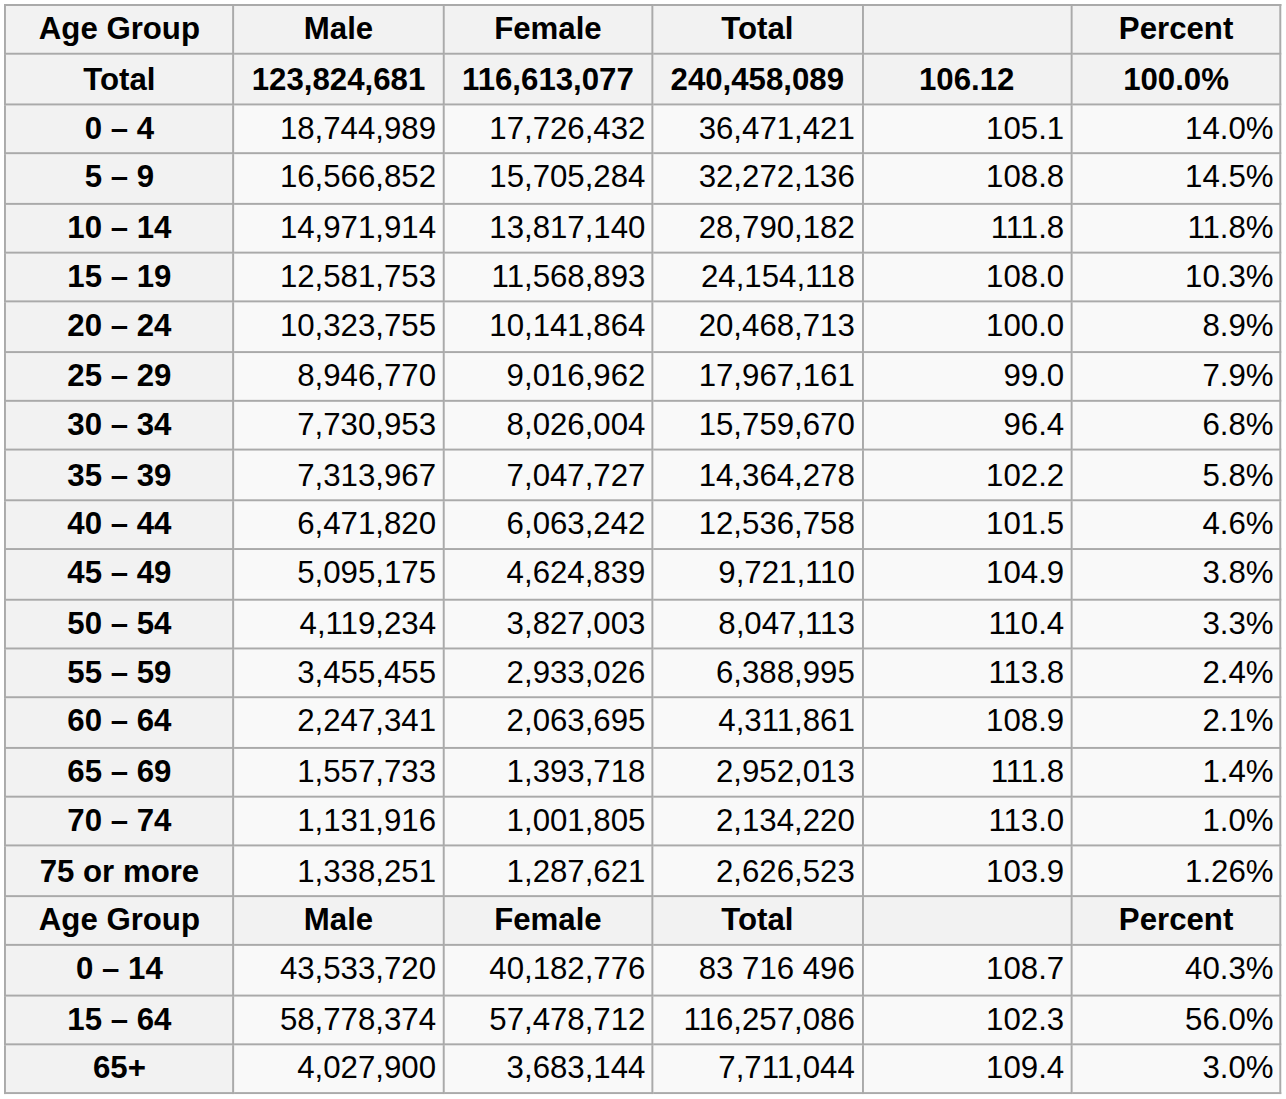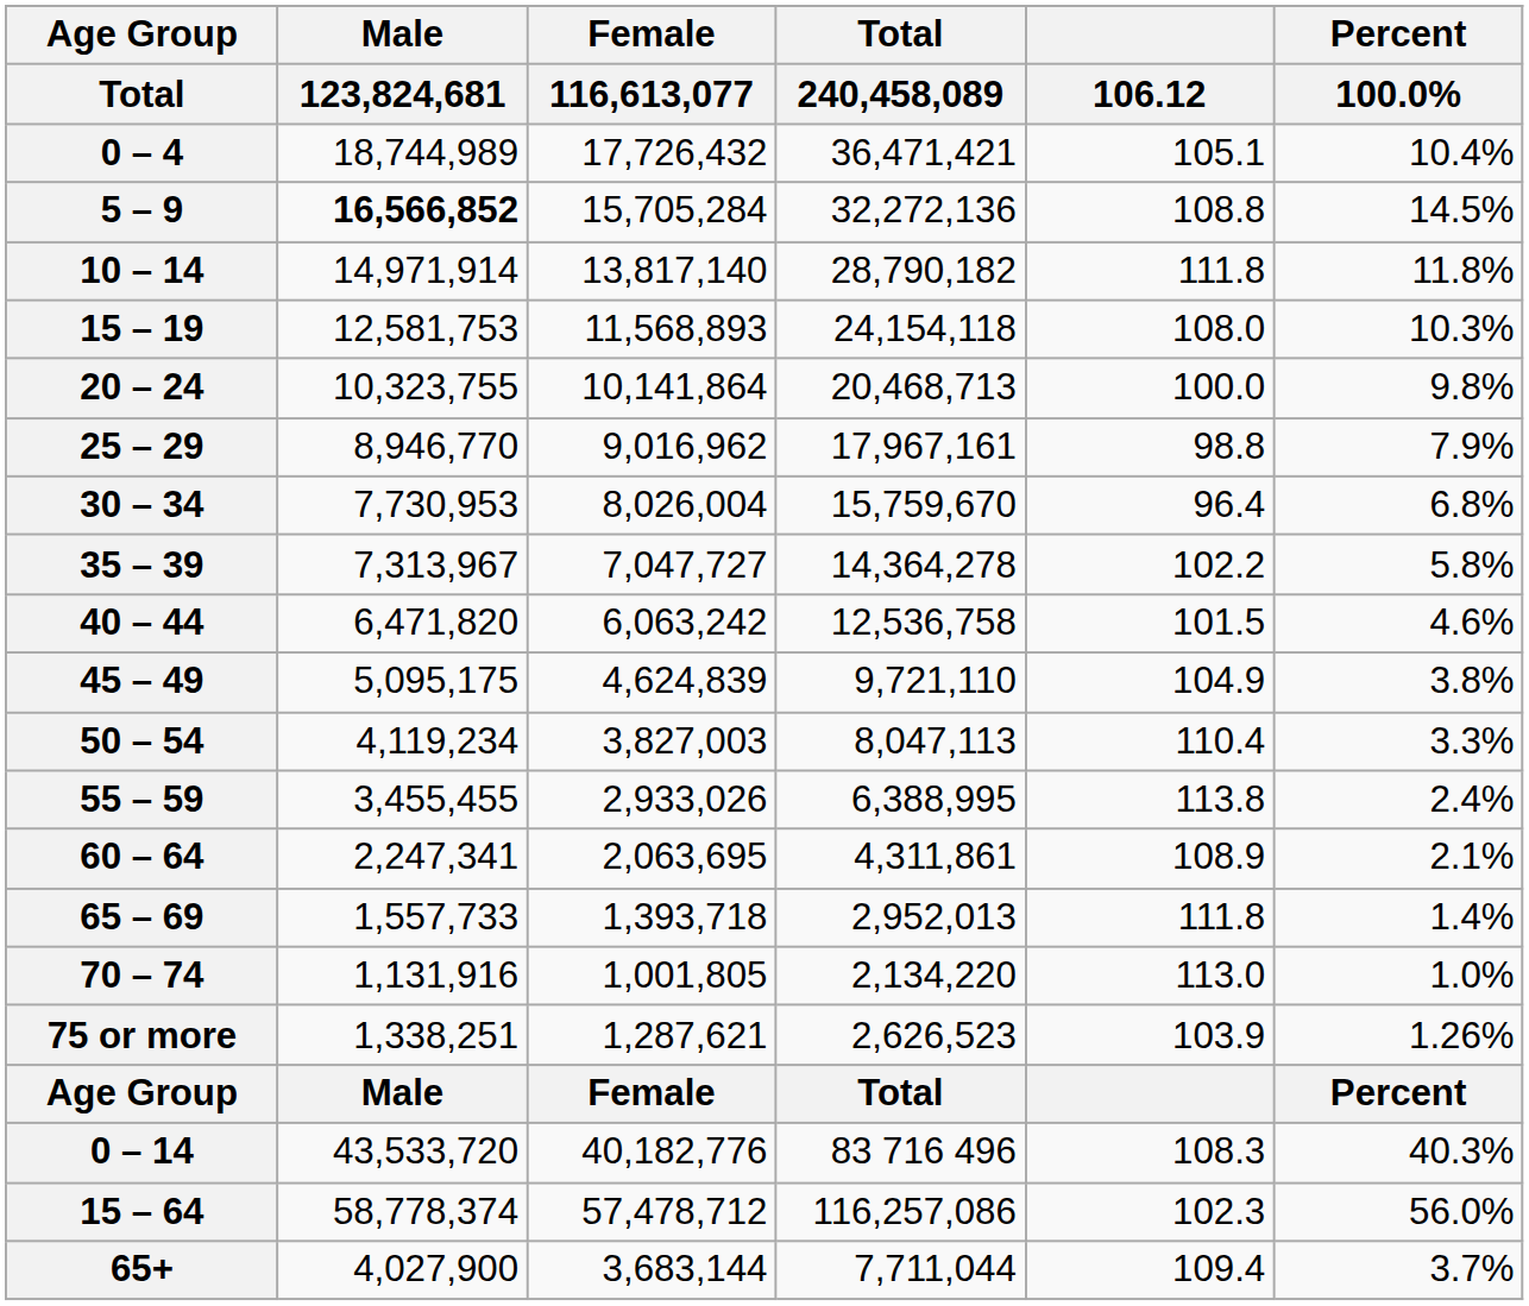0 – 4 | Percent / 100.0%: 14.0% -> 10.4%
5 – 9 | Male / 123,824,681: normal -> bold
20 – 24 | Percent / 100.0%: 8.9% -> 9.8%
25 – 29 | 106.12: 99.0 -> 98.8
0 – 14 | 106.12: 108.7 -> 108.3
65+ | Percent / 100.0%: 3.0% -> 3.7%
